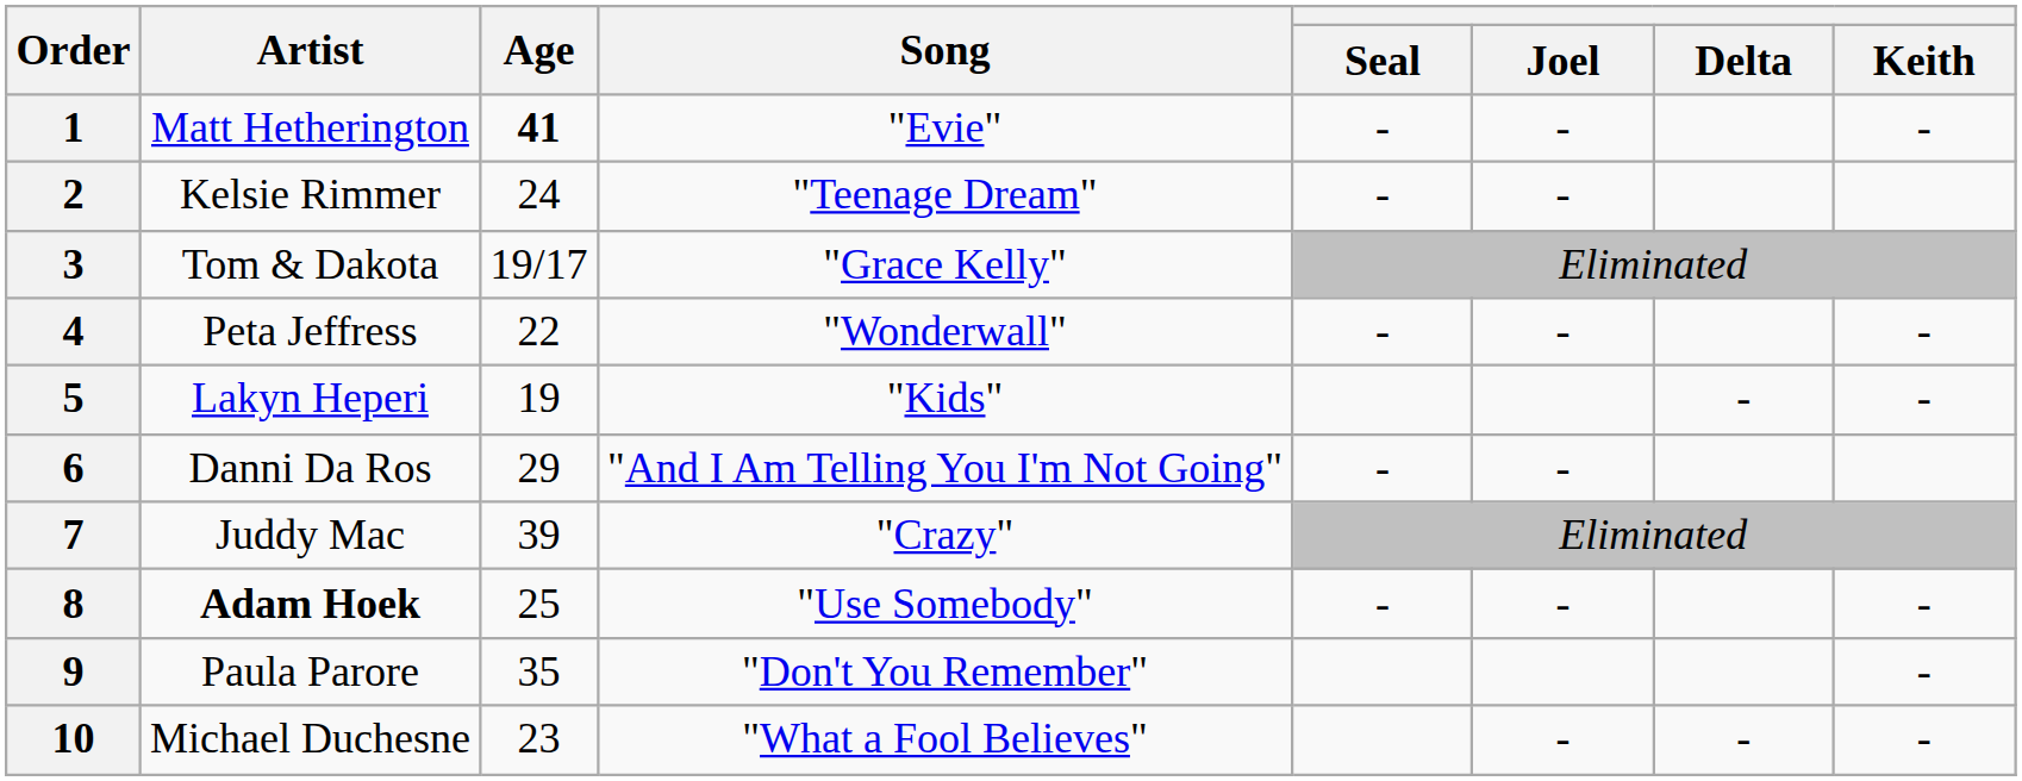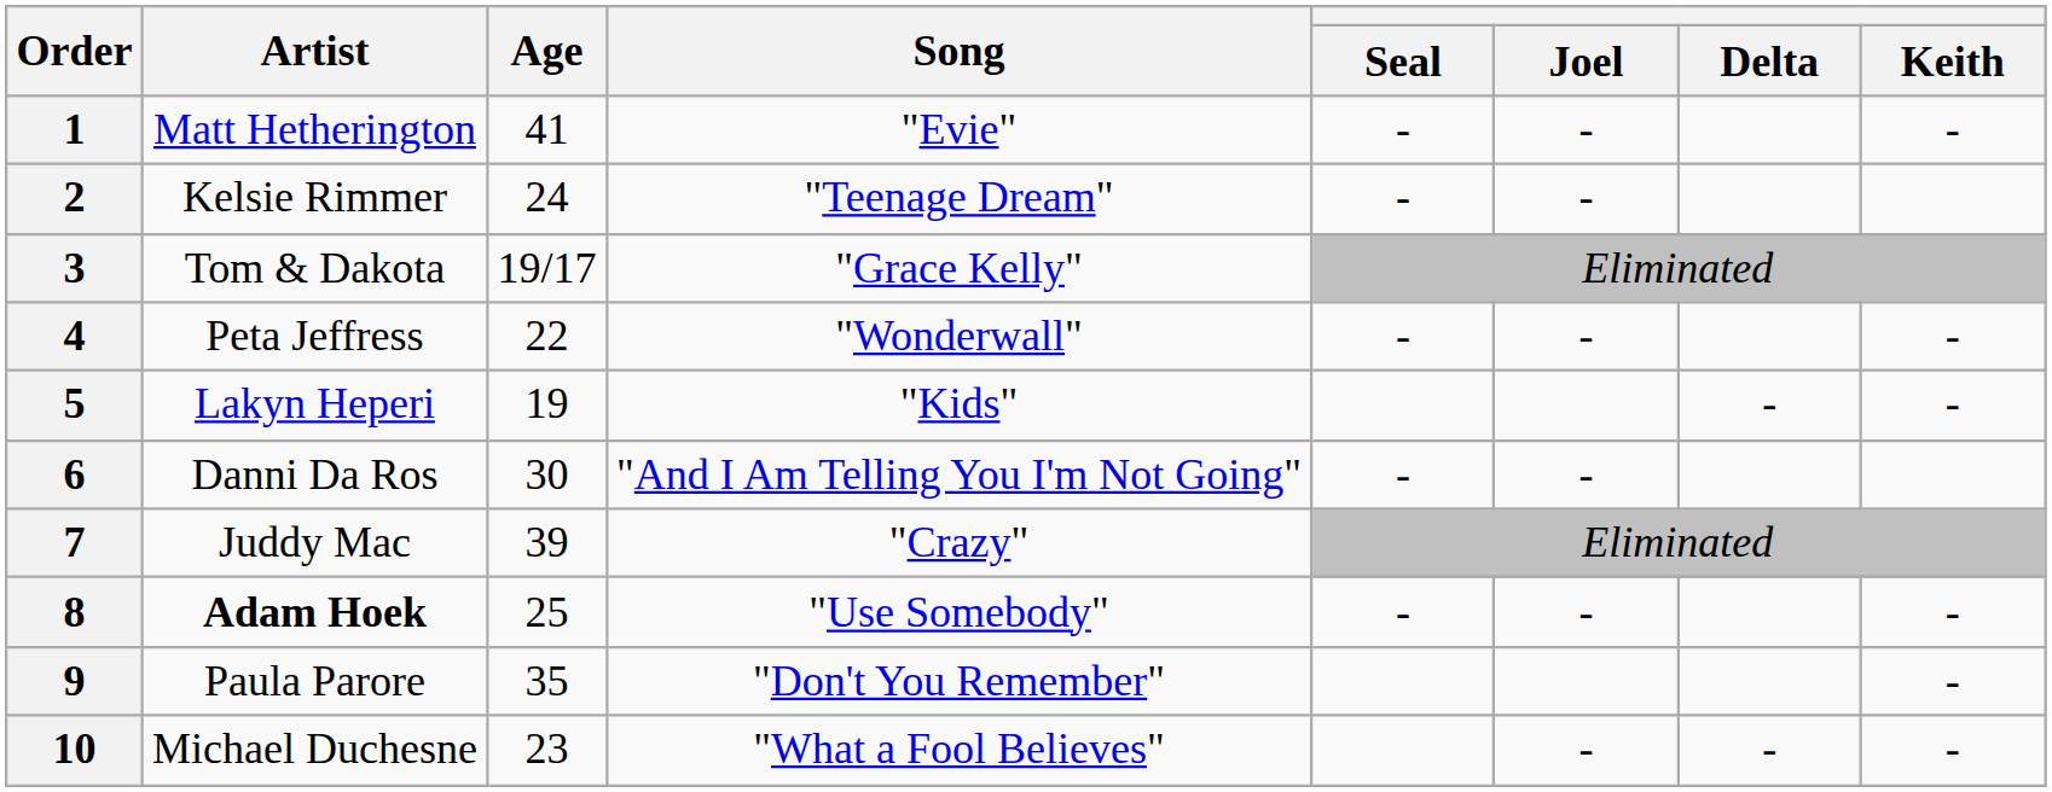1 | Age: bold -> normal
6 | Age: 29 -> 30
